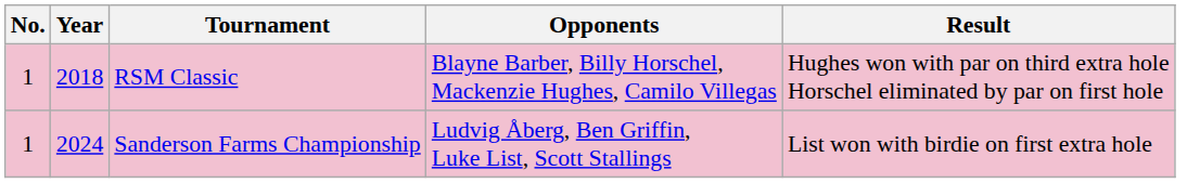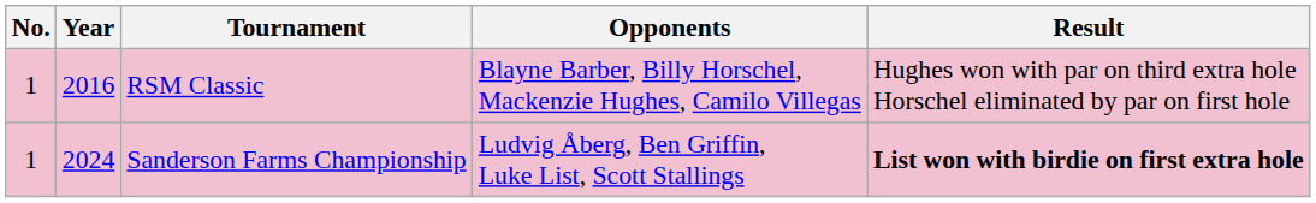RSM Classic | Year: 2018 -> 2016
Sanderson Farms Championship | Result: normal -> bold
